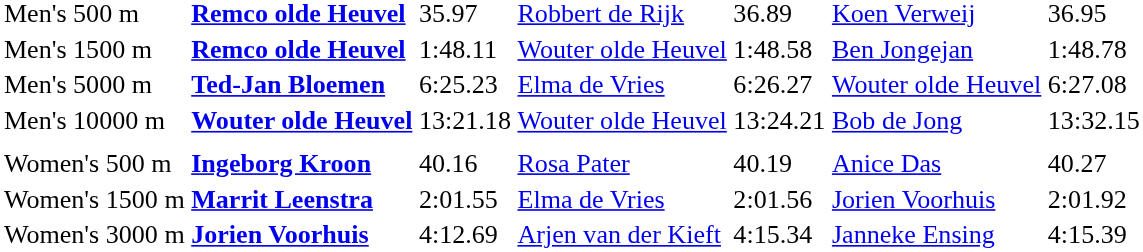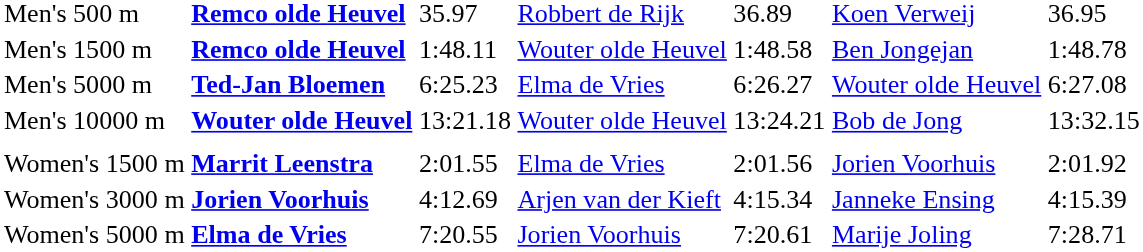- row: Women's 500 m | Ingeborg Kroon | 40.16 | Rosa Pater | 40.19 | Anice Das | 40.27
+ row: Women's 5000 m | Elma de Vries | 7:20.55 | Jorien Voorhuis | 7:20.61 | Marije Joling | 7:28.71
